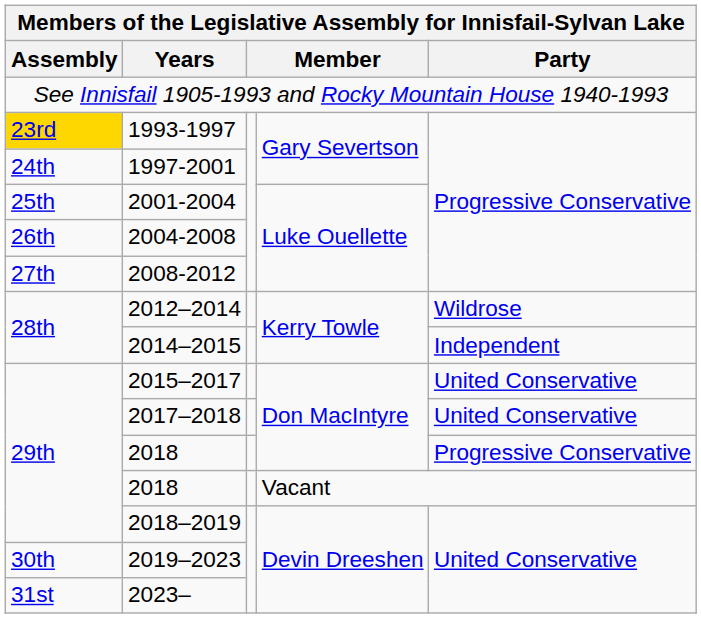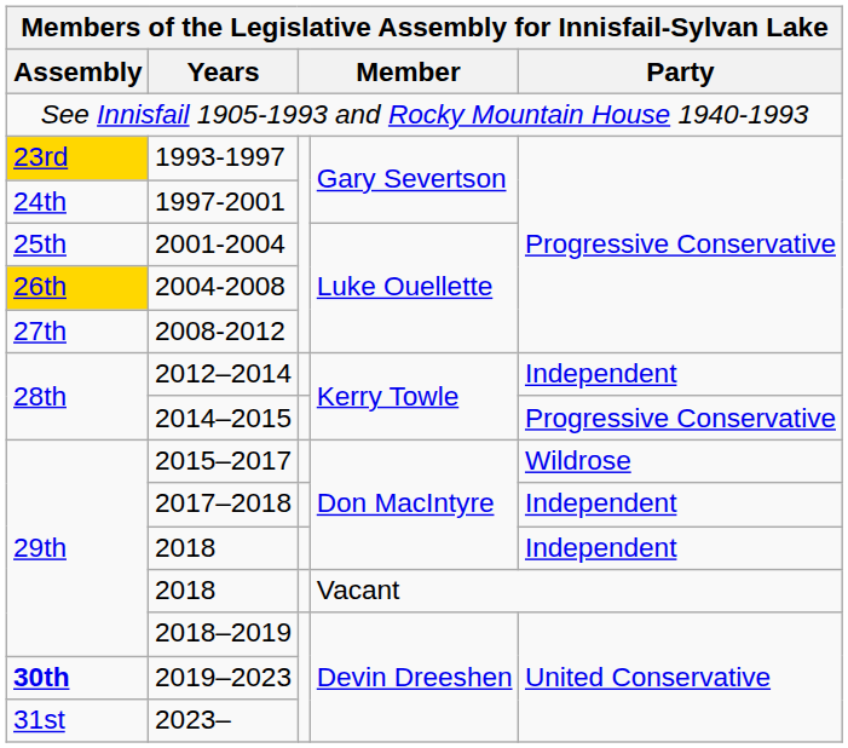2004-2008 | Assembly: no background -> gold background
2012–2014 | Party: Wildrose -> Independent
2014–2015 | Party: Independent -> Progressive Conservative
2015–2017 | Party: United Conservative -> Wildrose
2017–2018 | Party: United Conservative -> Independent
2018 / Don MacIntyre | Party: Progressive Conservative -> Independent
2019–2023 | Assembly: normal -> bold
